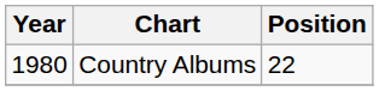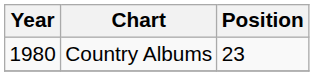Country Albums | Position: 22 -> 23
